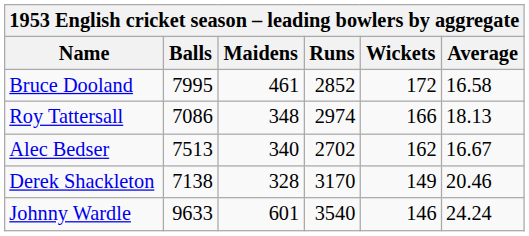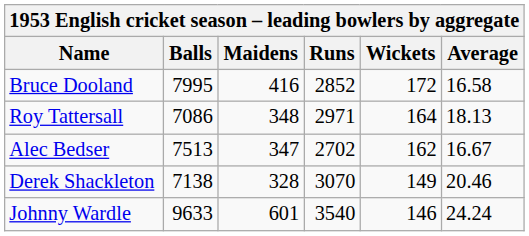Bruce Dooland | Maidens: 461 -> 416
Roy Tattersall | Runs: 2974 -> 2971
Roy Tattersall | Wickets: 166 -> 164
Alec Bedser | Maidens: 340 -> 347
Derek Shackleton | Runs: 3170 -> 3070
